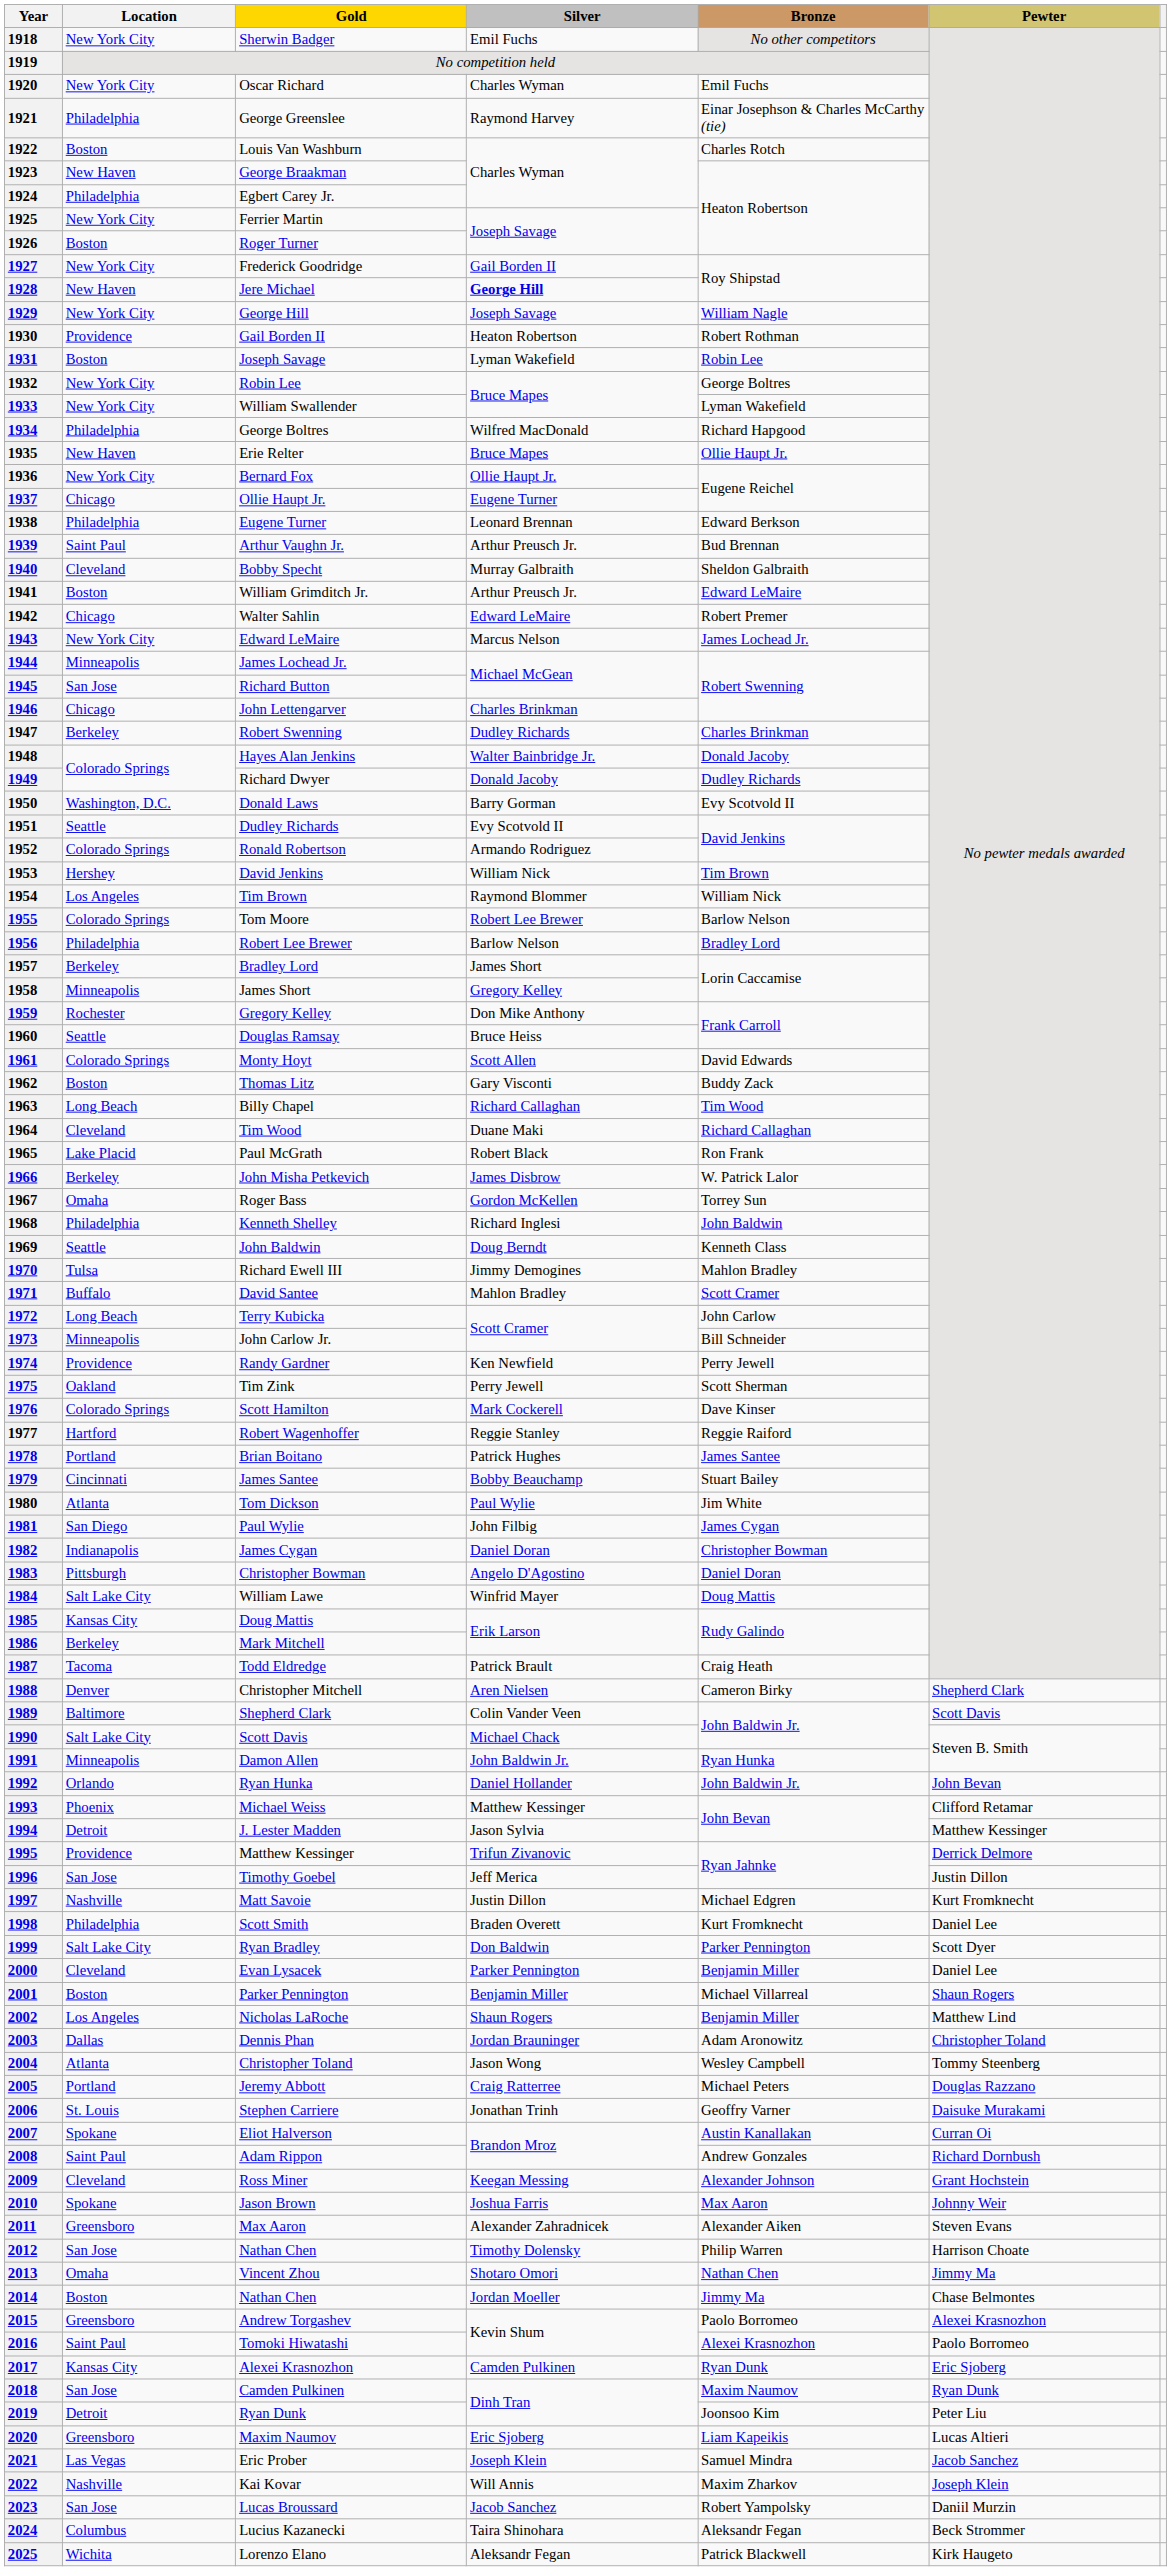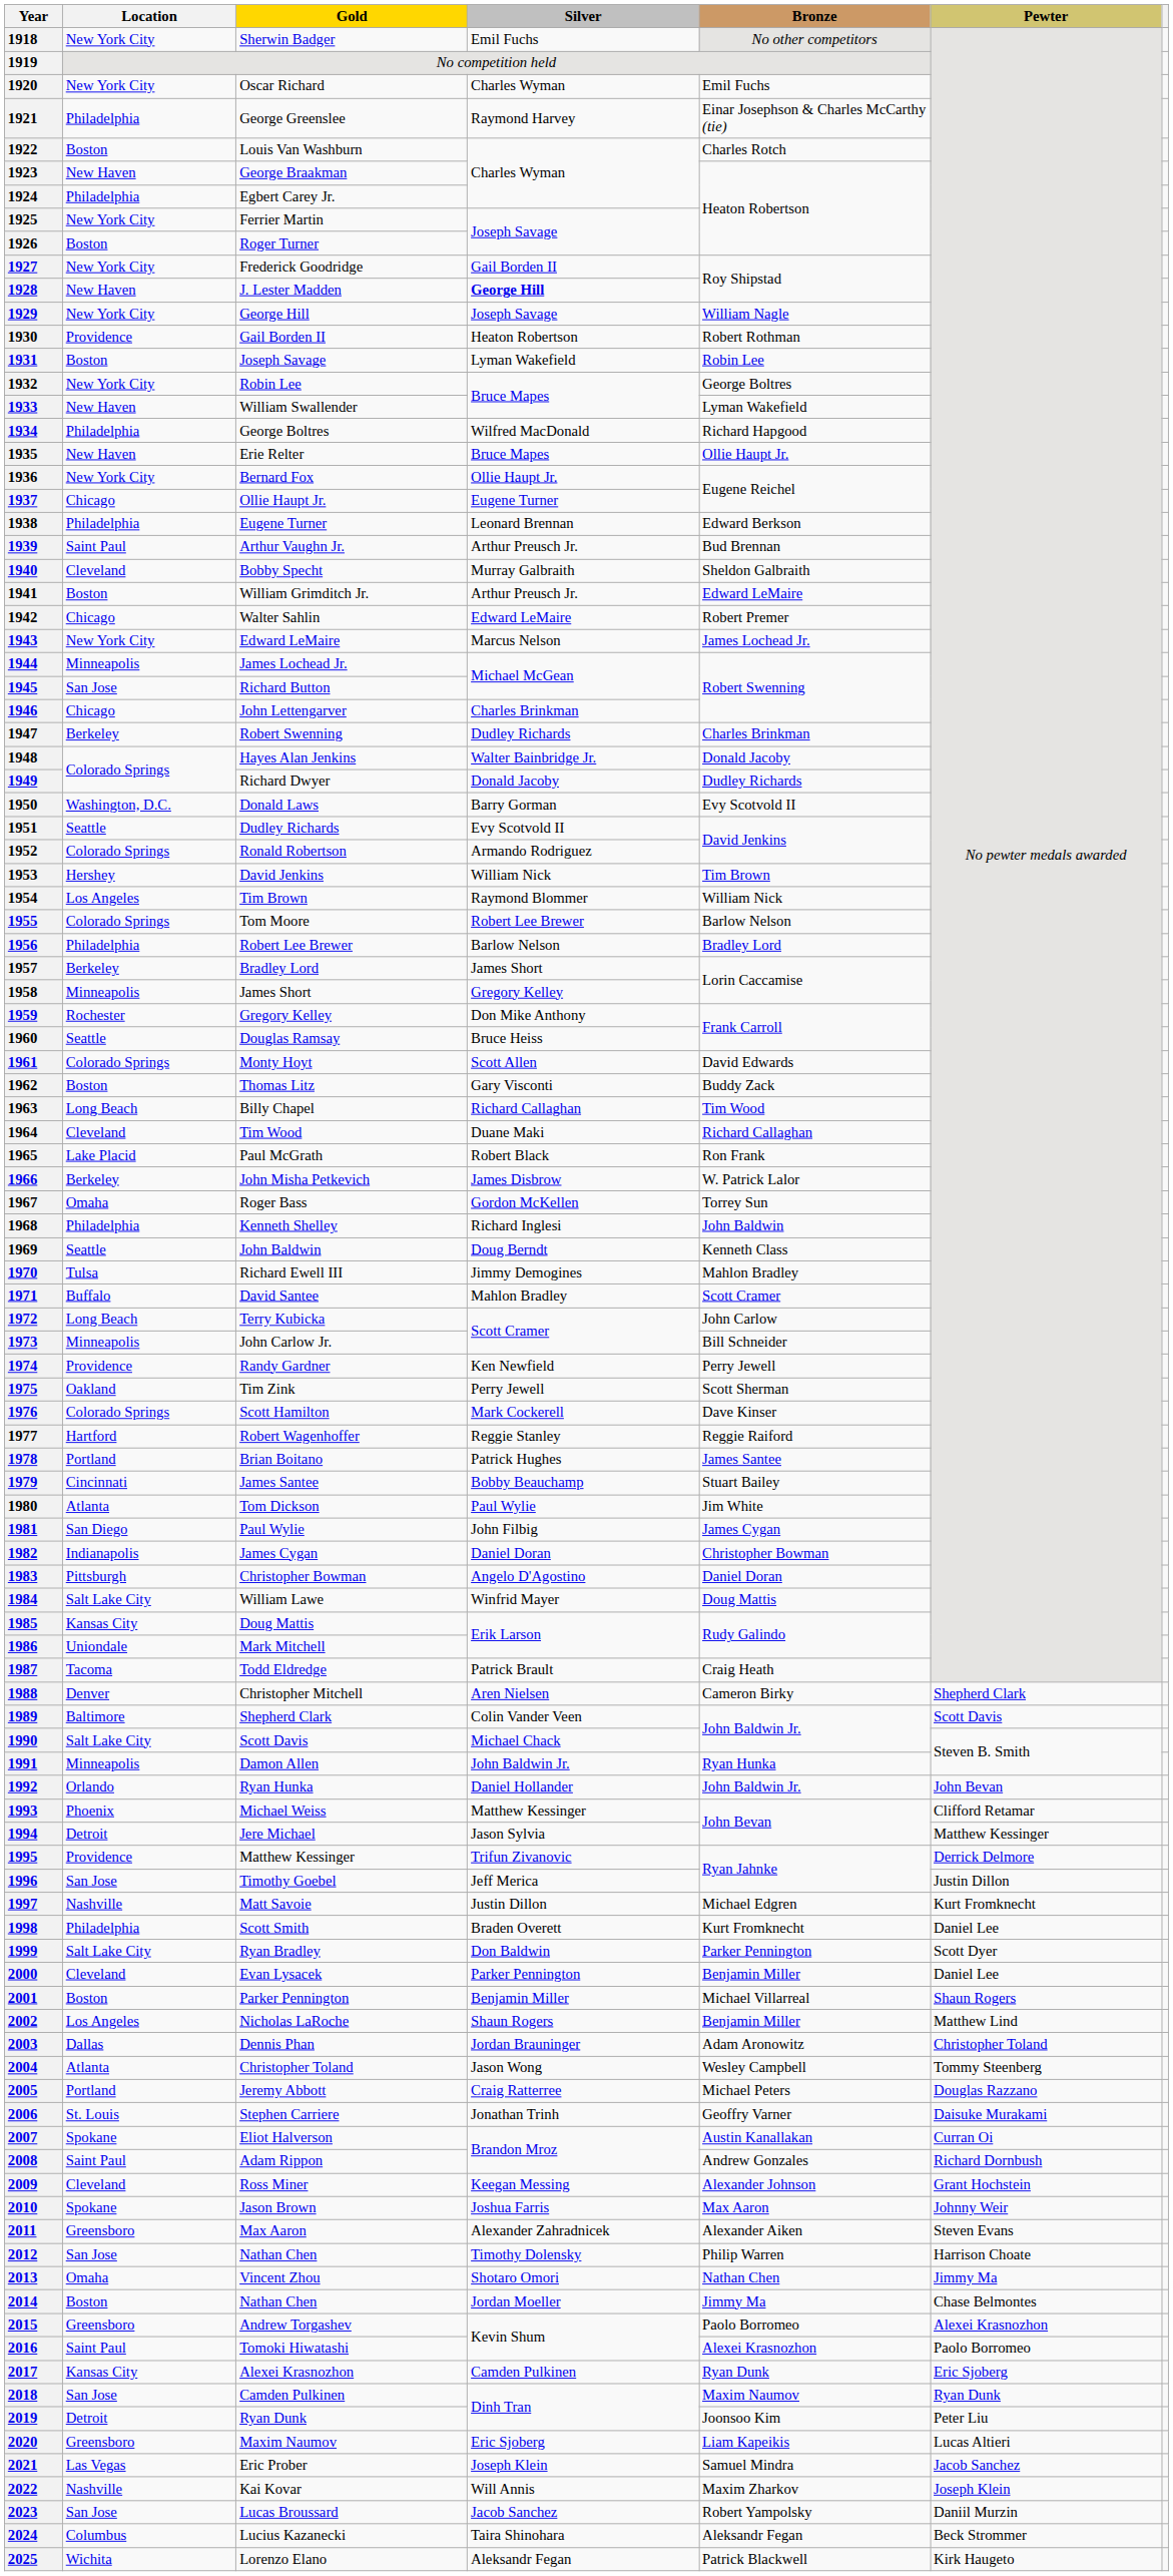1928 | Gold: Jere Michael -> J. Lester Madden
1933 | Location: New York City -> New Haven
1986 | Location: Berkeley -> Uniondale
1994 | Gold: J. Lester Madden -> Jere Michael
